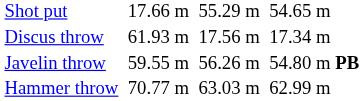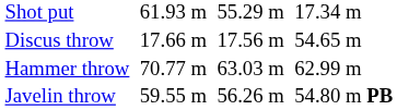Shot put | column 3: 17.66 m -> 61.93 m
Shot put | column 7: 54.65 m -> 17.34 m
Discus throw | column 3: 61.93 m -> 17.66 m
Discus throw | column 7: 17.34 m -> 54.65 m
rows swapped: Hammer throw <-> Javelin throw
